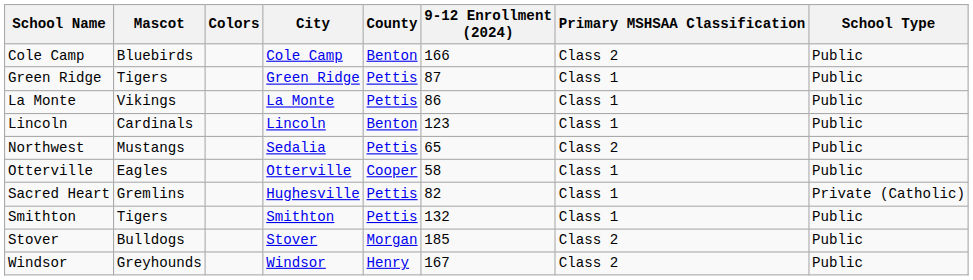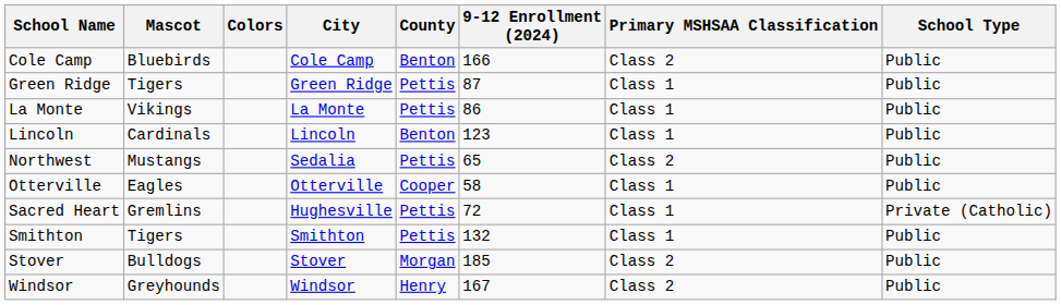Sacred Heart | 9-12 Enrollment (2024): 82 -> 72
